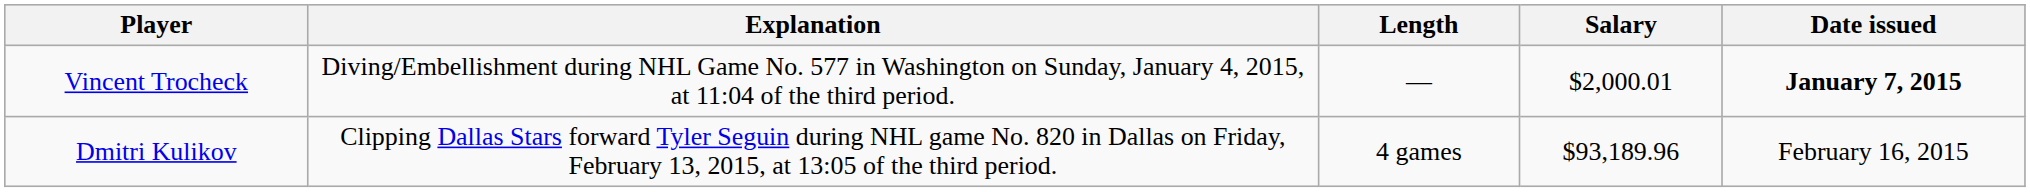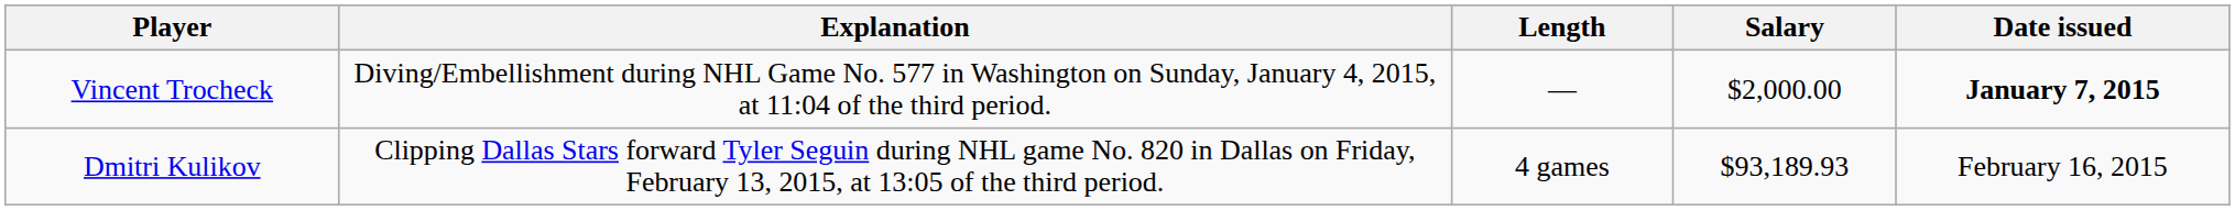Vincent Trocheck | Salary: $2,000.01 -> $2,000.00
Dmitri Kulikov | Salary: $93,189.96 -> $93,189.93
